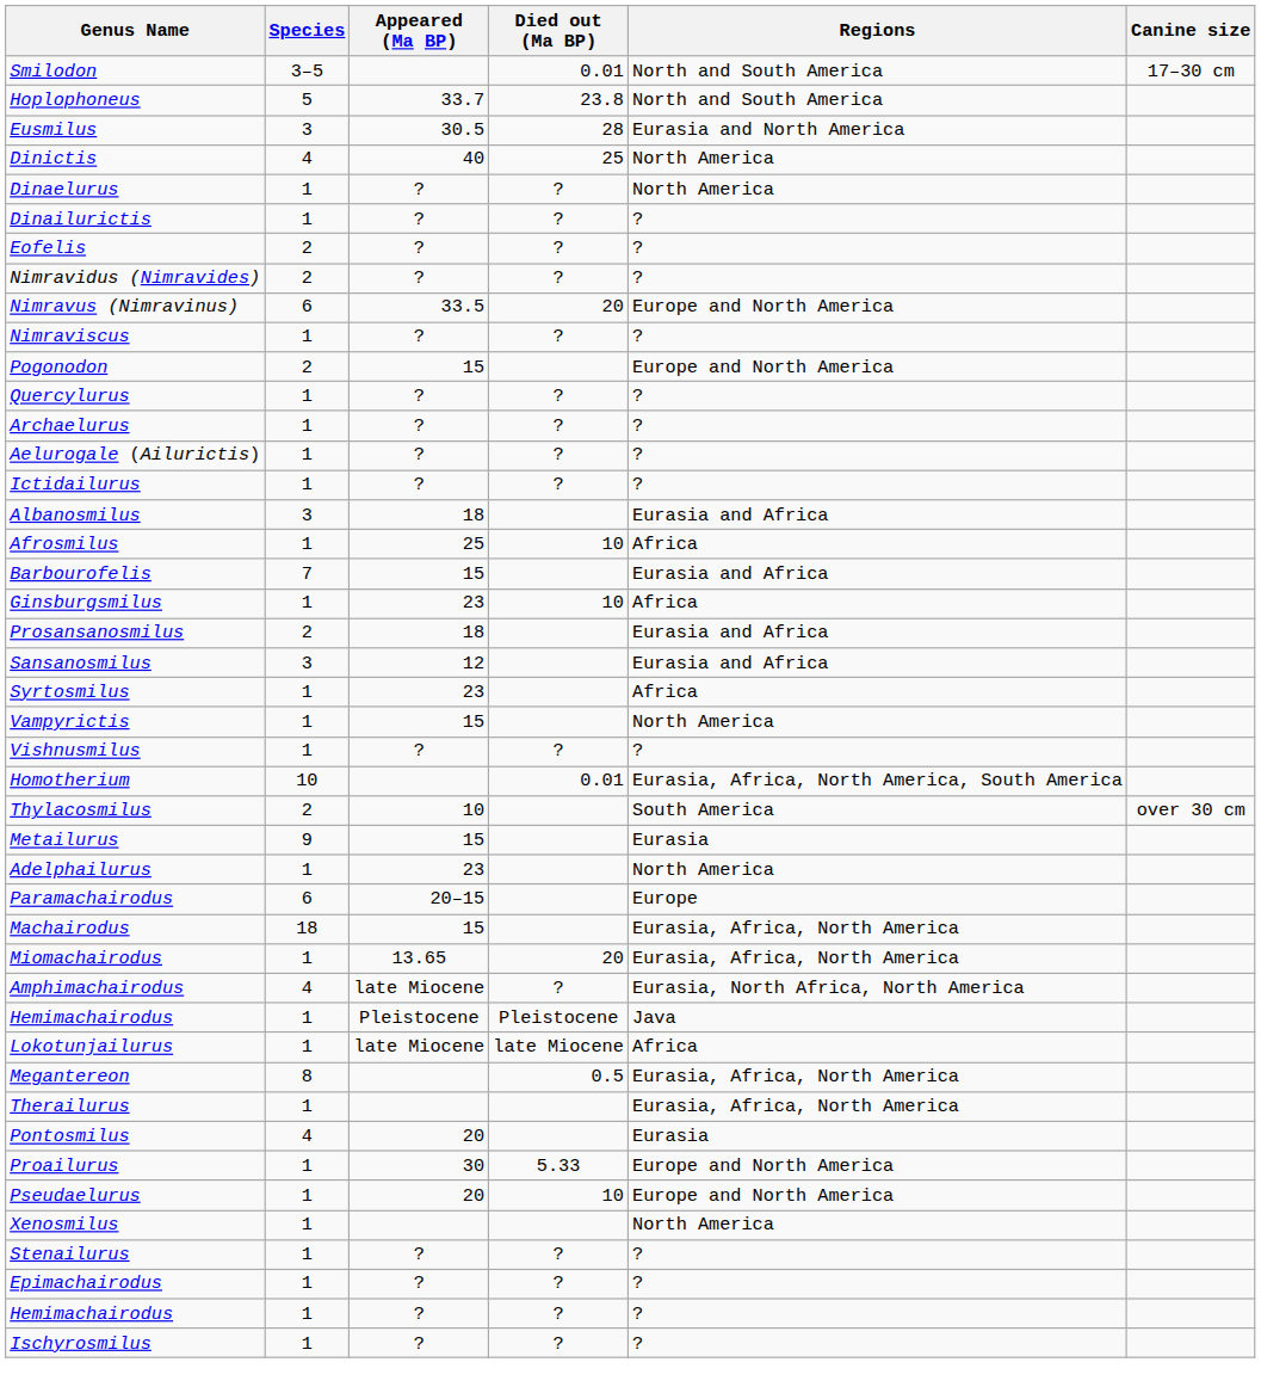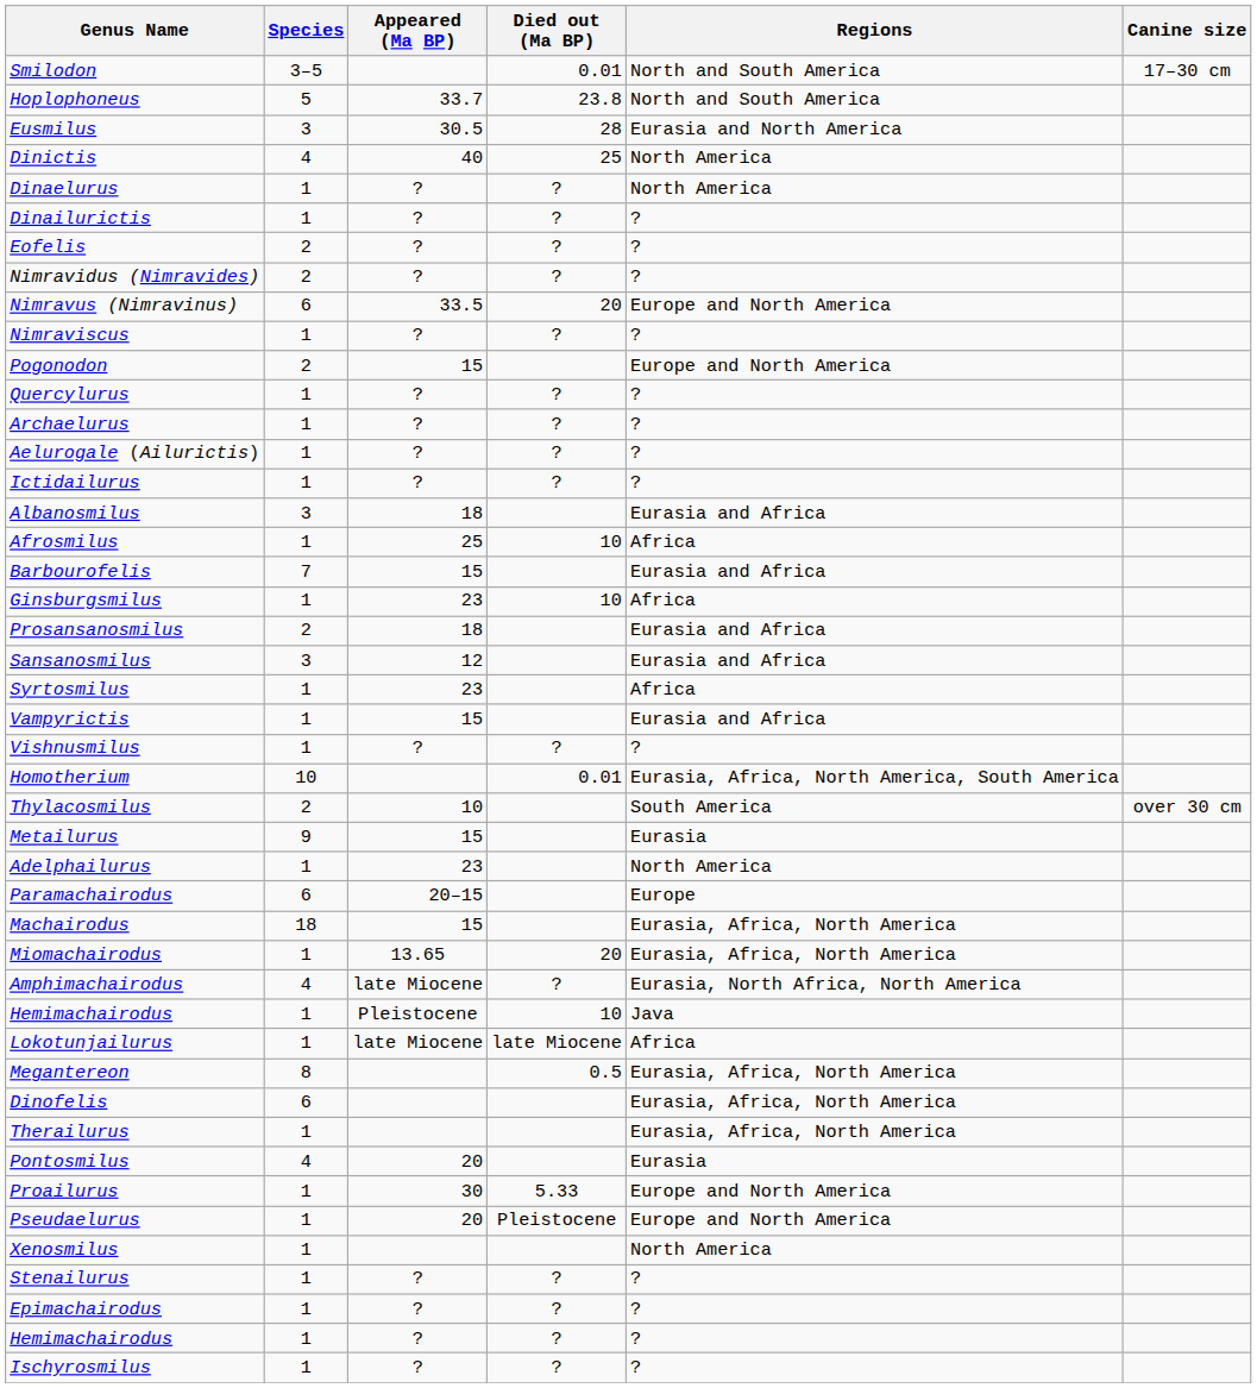Vampyrictis | Regions: North America -> Eurasia and Africa
Hemimachairodus / Pleistocene | Died out (Ma BP): Pleistocene -> 10
+ row: Dinofelis | 6 | Eurasia, Africa, North America
Pseudaelurus | Died out (Ma BP): 10 -> Pleistocene
